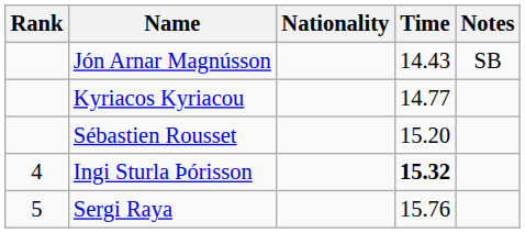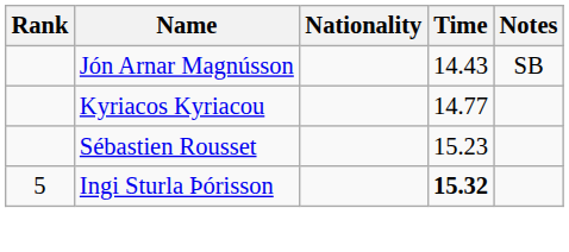Sébastien Rousset | Time: 15.20 -> 15.23
Ingi Sturla Þórisson | Rank: 4 -> 5
- row: 5 | Sergi Raya | 15.76
